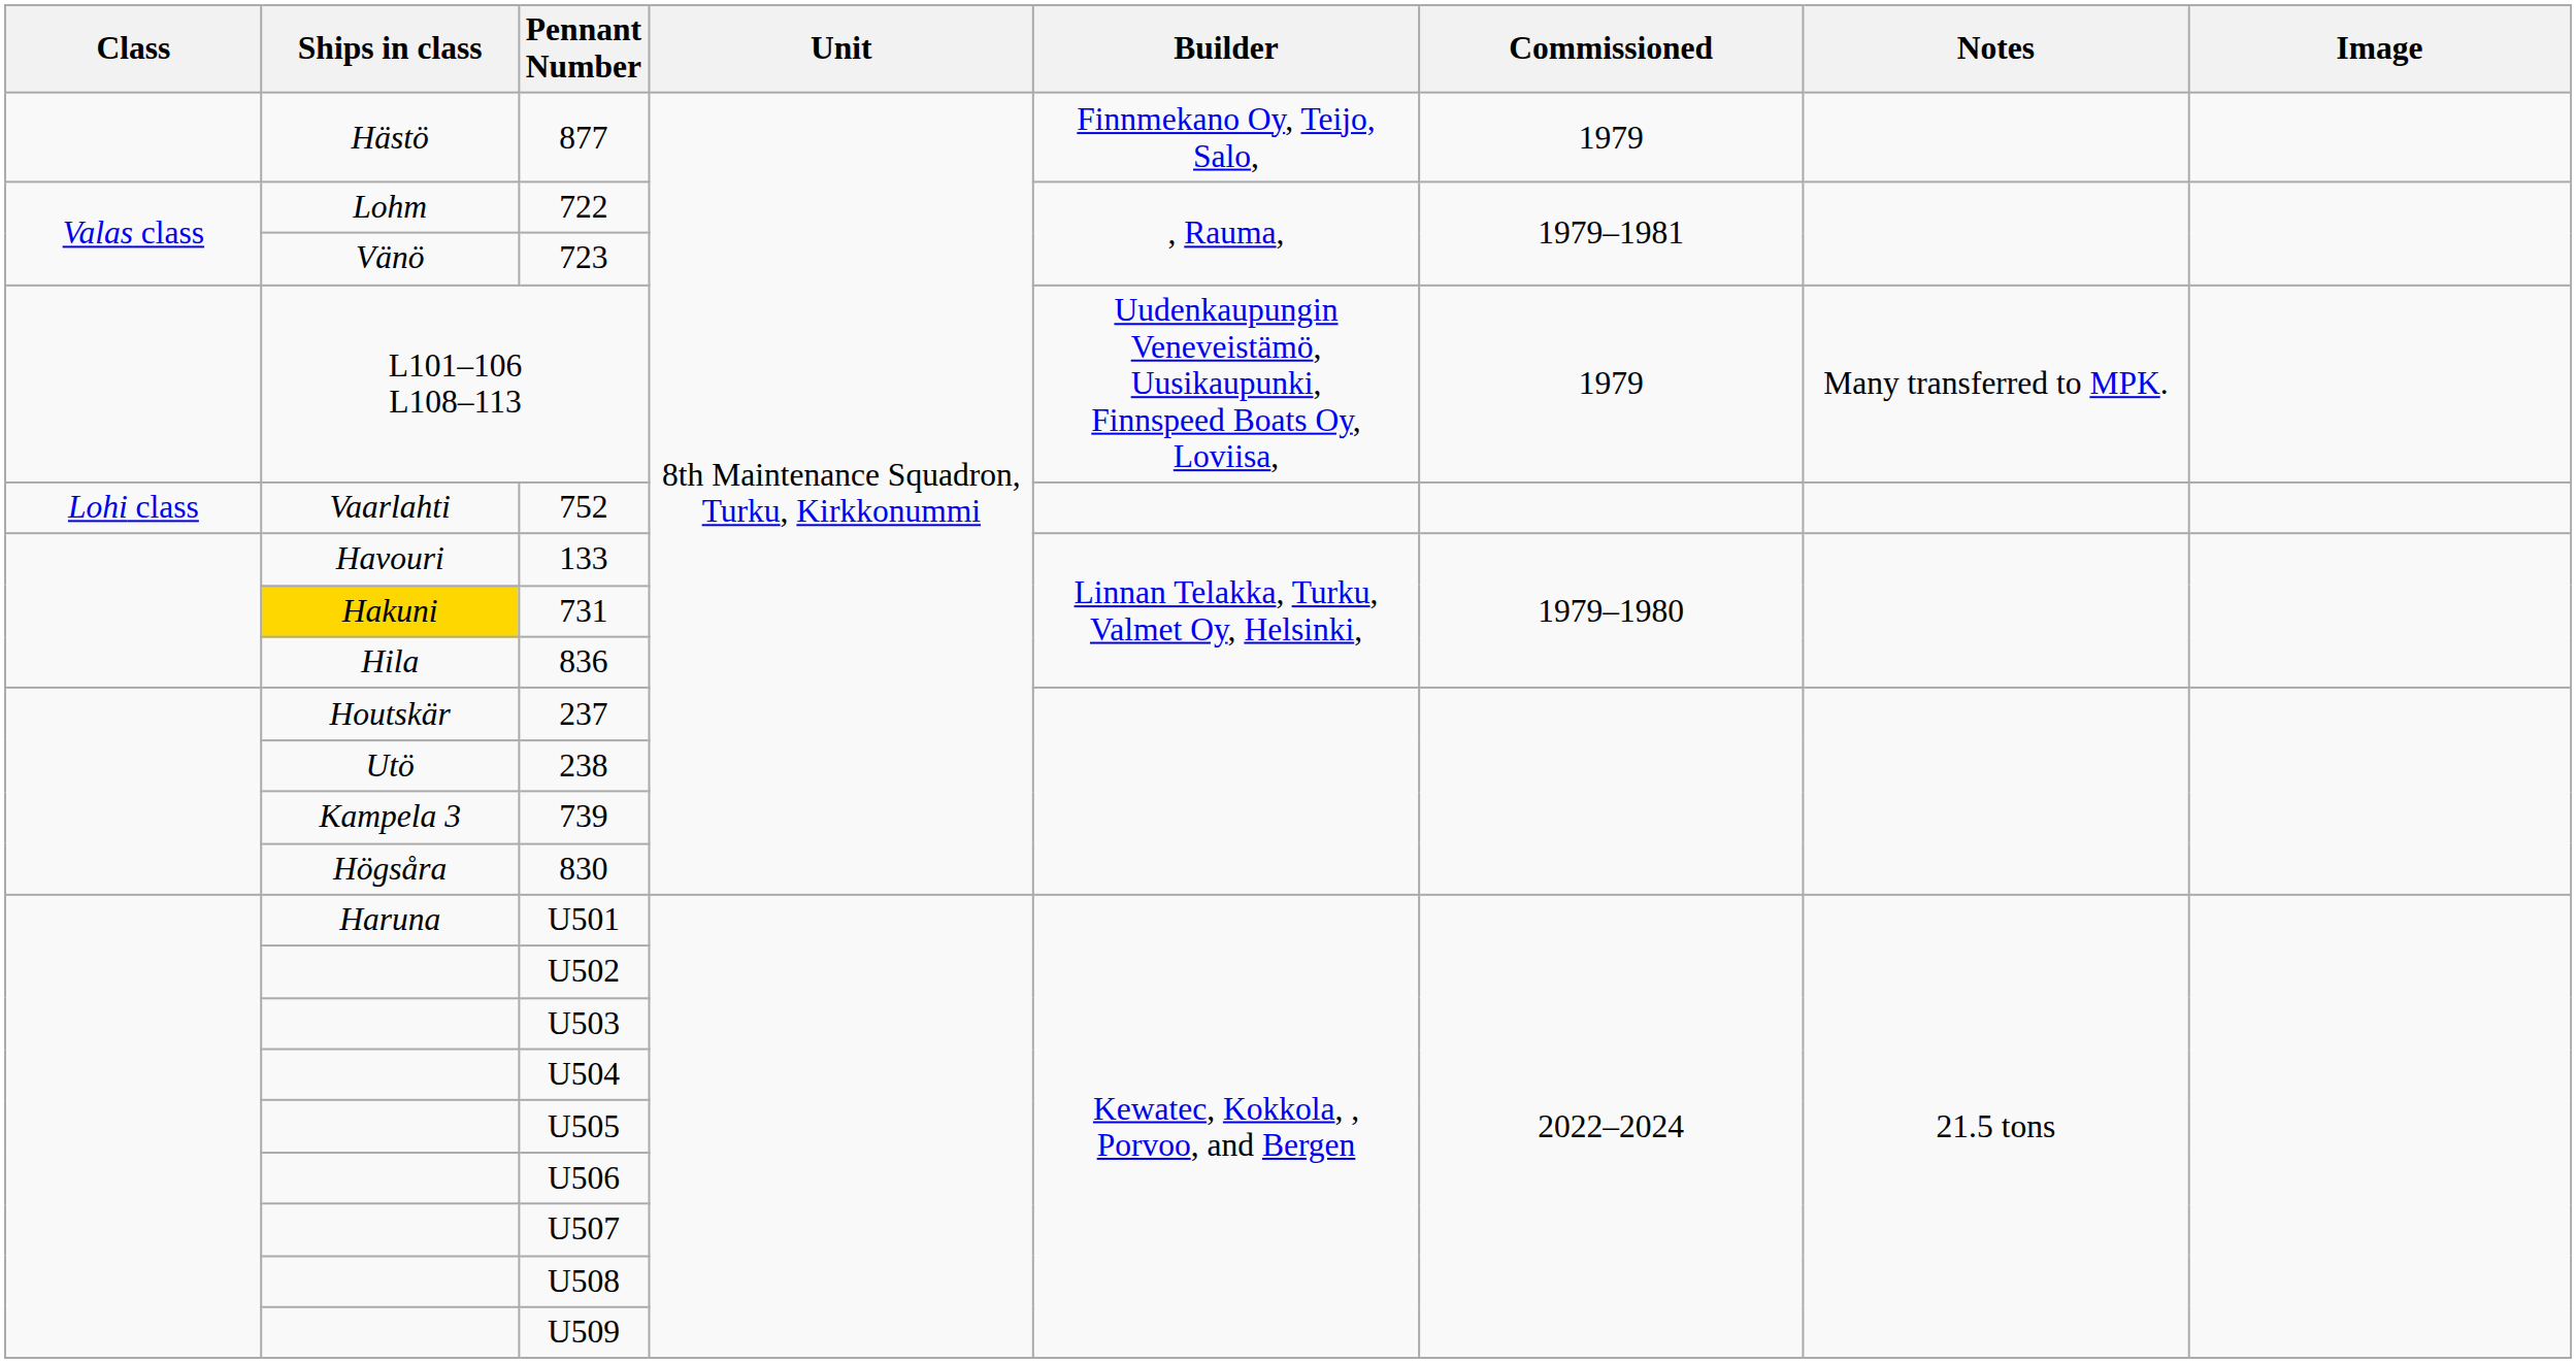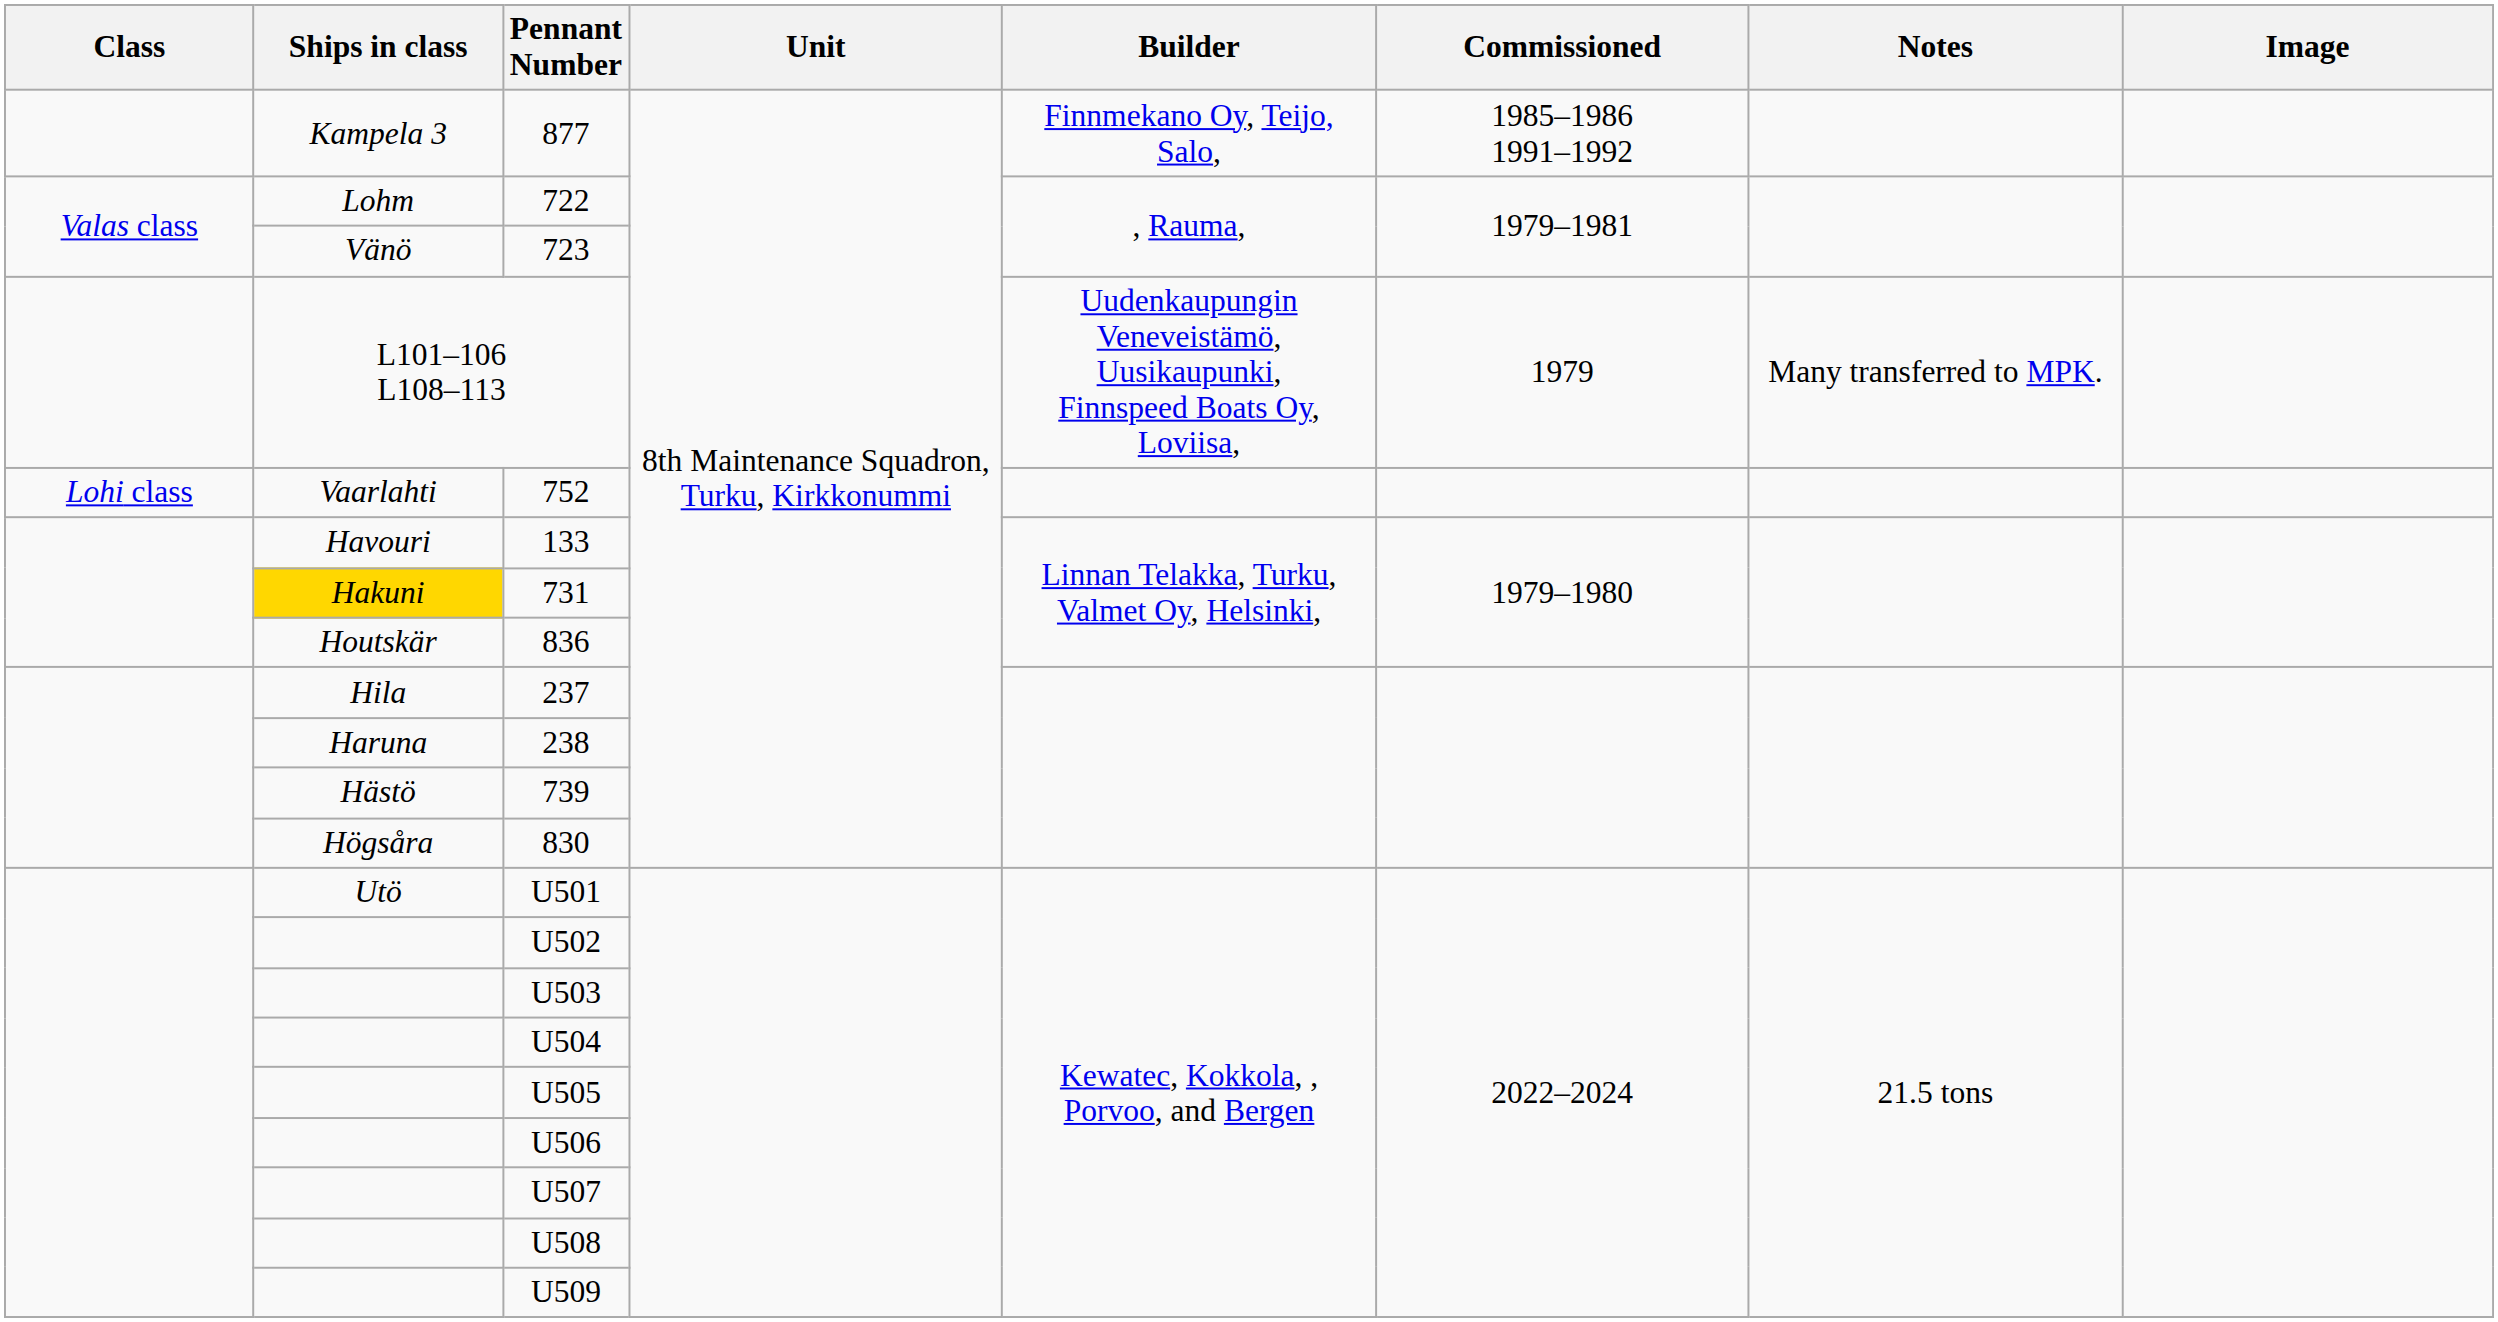877 | Ships in class: Hästö -> Kampela 3
877 | Commissioned: 1979 -> 1985–1986 1991–1992
836 | Ships in class: Hila -> Houtskär
237 | Ships in class: Houtskär -> Hila
238 | Ships in class: Utö -> Haruna
739 | Ships in class: Kampela 3 -> Hästö
U501 | Ships in class: Haruna -> Utö
